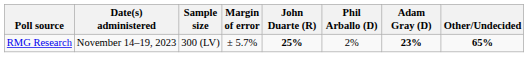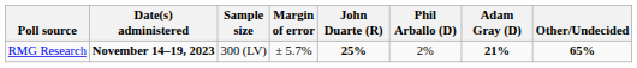RMG Research | Date(s) administered: normal -> bold
RMG Research | Adam Gray (D): 23% -> 21%
